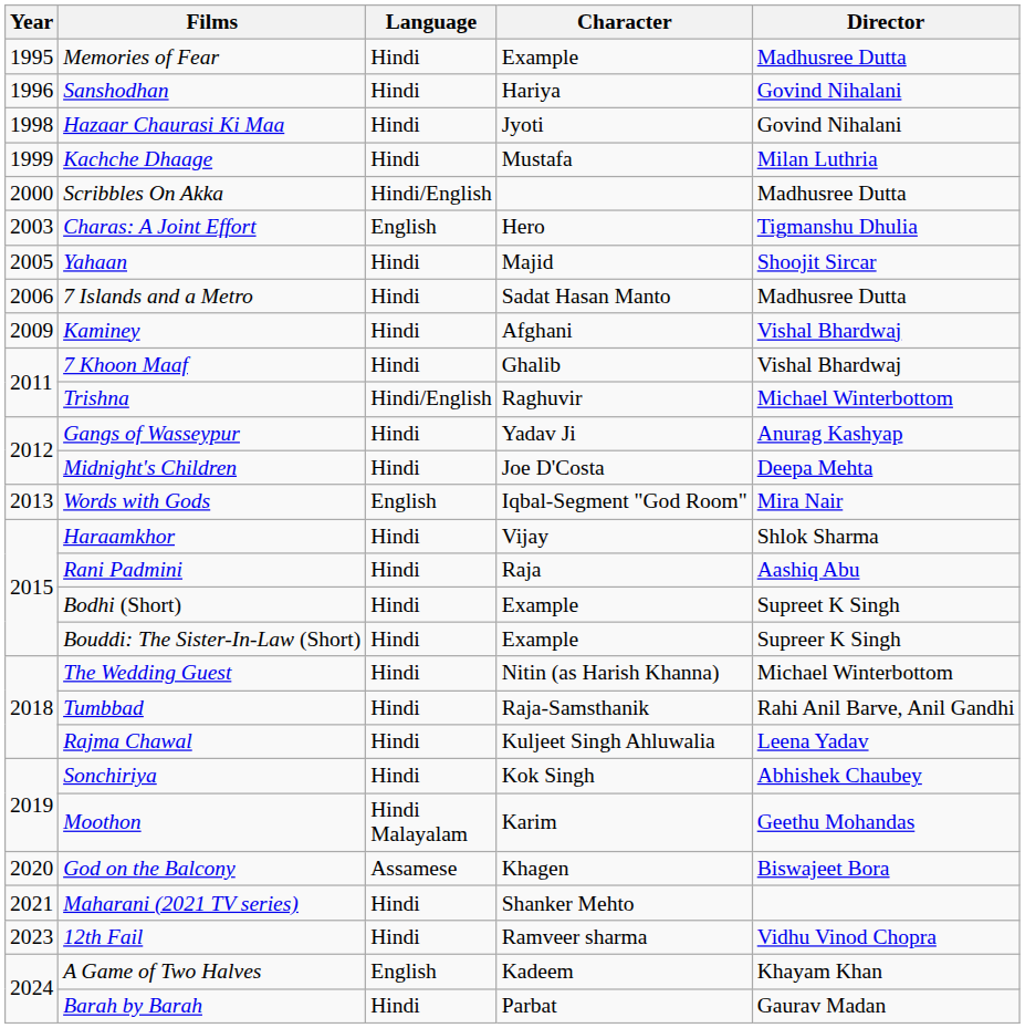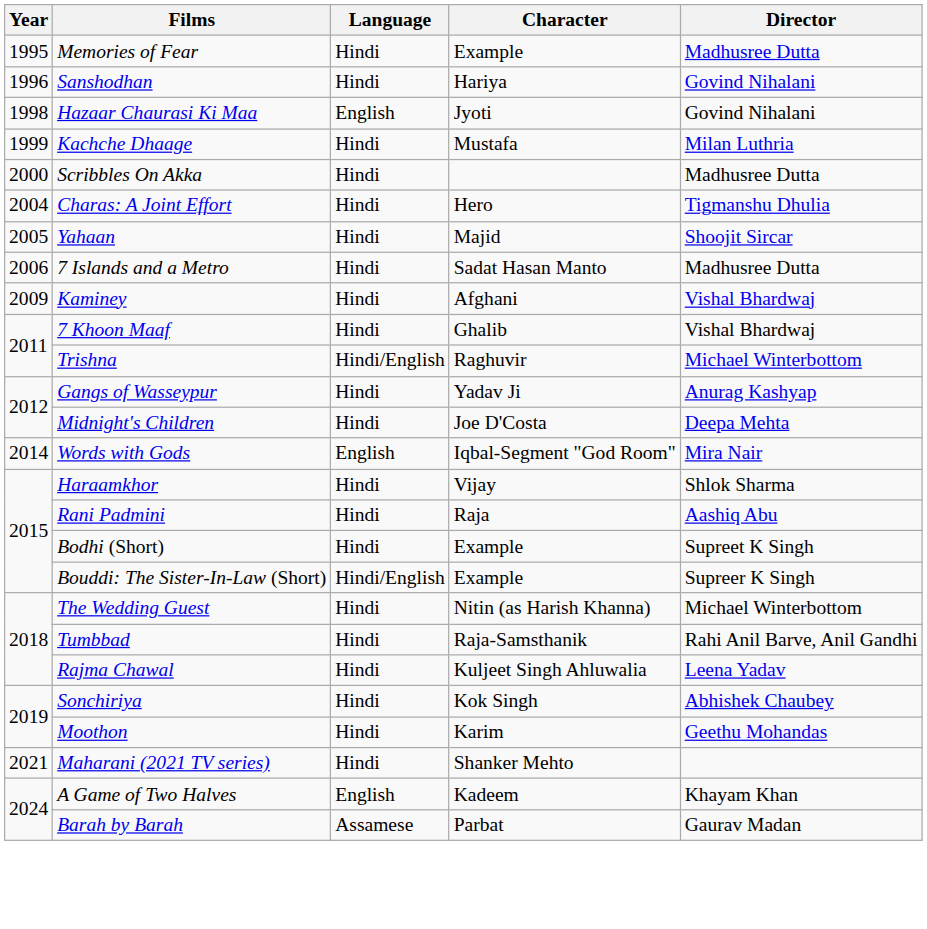Hazaar Chaurasi Ki Maa | Language: Hindi -> English
Scribbles On Akka | Language: Hindi/English -> Hindi
Charas: A Joint Effort | Year: 2003 -> 2004
Charas: A Joint Effort | Language: English -> Hindi
Words with Gods | Year: 2013 -> 2014
Bouddi: The Sister-In-Law (Short) | Language: Hindi -> Hindi/English
Moothon | Language: Hindi Malayalam -> Hindi
- row: 2020 | God on the Balcony | Assamese | Khagen | Biswajeet Bora
- row: 2023 | 12th Fail | Hindi | Ramveer sharma | Vidhu Vinod Chopra
Barah by Barah | Language: Hindi -> Assamese
